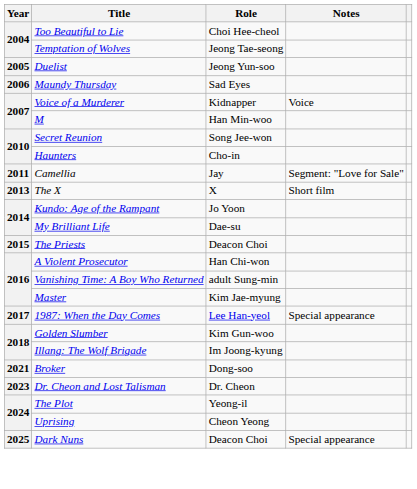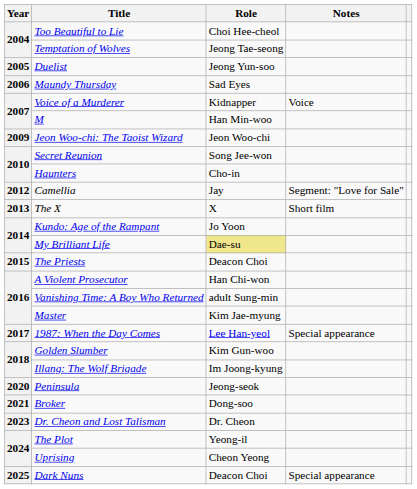+ row: 2009 | Jeon Woo-chi: The Taoist Wizard | Jeon Woo-chi
Camellia | Year: 2011 -> 2012
My Brilliant Life | Role: no background -> khaki background
+ row: 2020 | Peninsula | Jeong-seok
